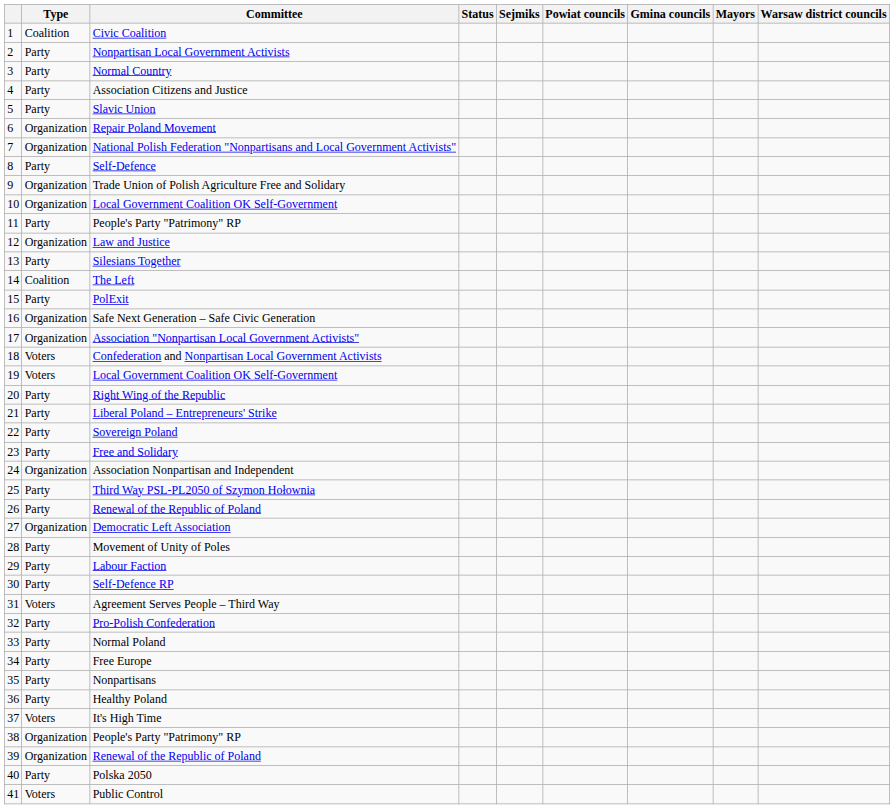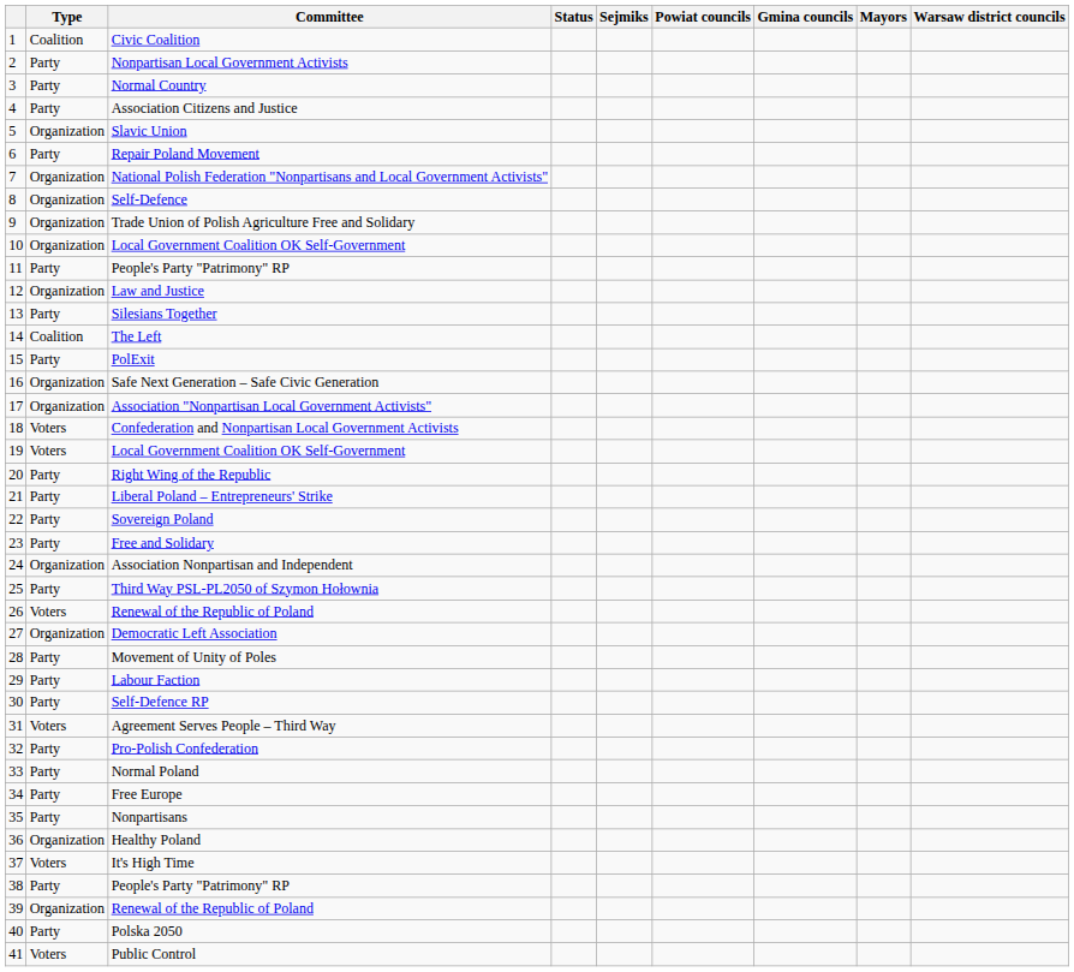Slavic Union | Type: Party -> Organization
Repair Poland Movement | Type: Organization -> Party
Self-Defence | Type: Party -> Organization
26 / Renewal of the Republic of Poland | Type: Party -> Voters
Healthy Poland | Type: Party -> Organization
38 / People's Party "Patrimony" RP | Type: Organization -> Party
